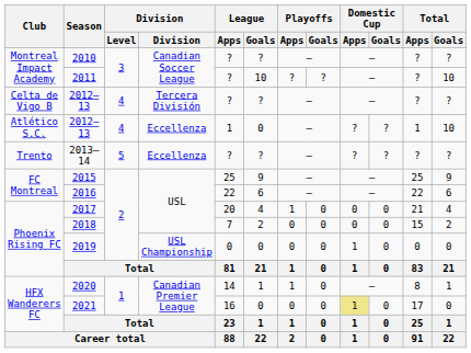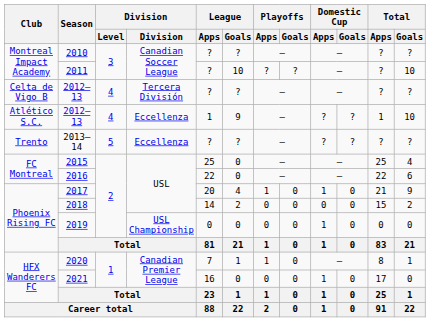Atlético S.C. / 2012–13 | League / Goals: 0 -> 9
2015 | League / Goals: 9 -> 0
2015 | Total / Goals: 9 -> 4
2016 | League / Goals: 6 -> 0
2017 | Domestic Cup / Apps: 0 -> 1
2017 | Total / Goals: 4 -> 9
2018 | League / Apps: 7 -> 14
2020 | League / Apps: 14 -> 7
2021 | Domestic Cup / Apps: khaki background -> no background
